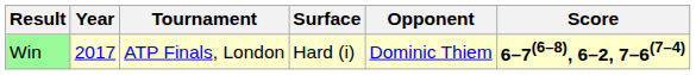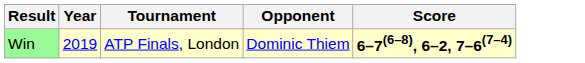- column: Surface | Hard (i)
Win | Year: 2017 -> 2019
